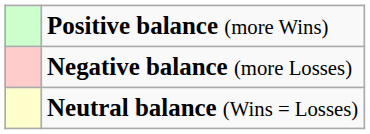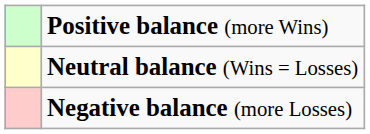rows swapped: Neutral balance (Wins = Losses) <-> Negative balance (more Losses)
